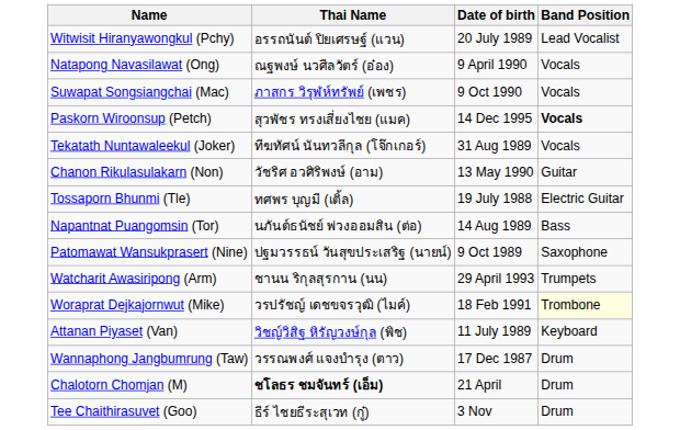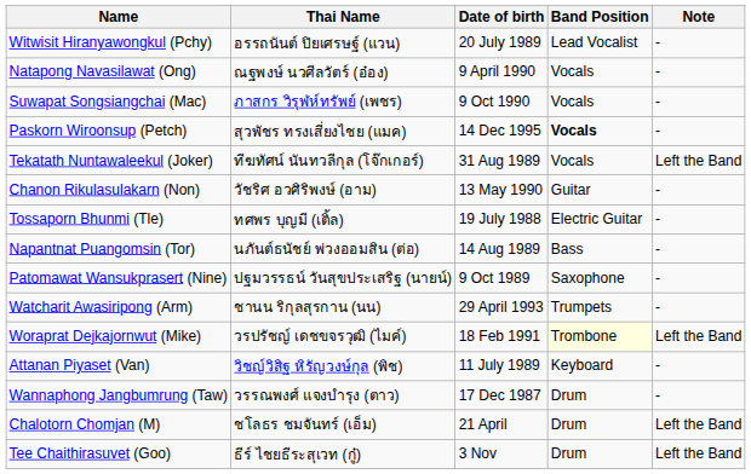+ column: Note | - | - | - | - | Left the Band | - | - | - | - | - | Left the Band | - | - | Left the Band | Left the Band
Chalotorn Chomjan (M) | Thai Name: bold -> normal
